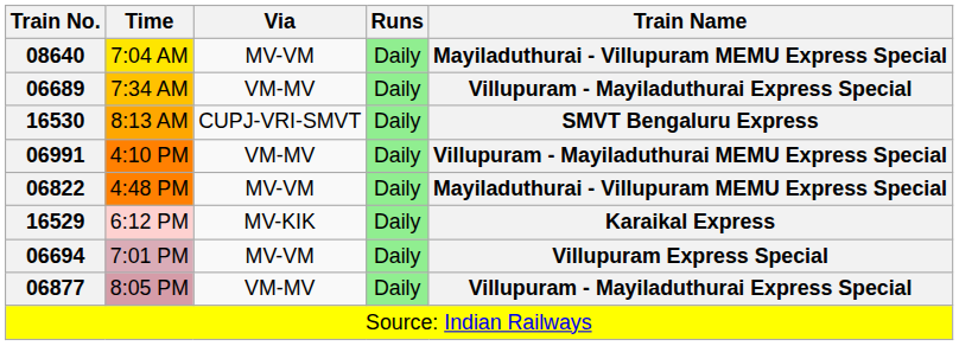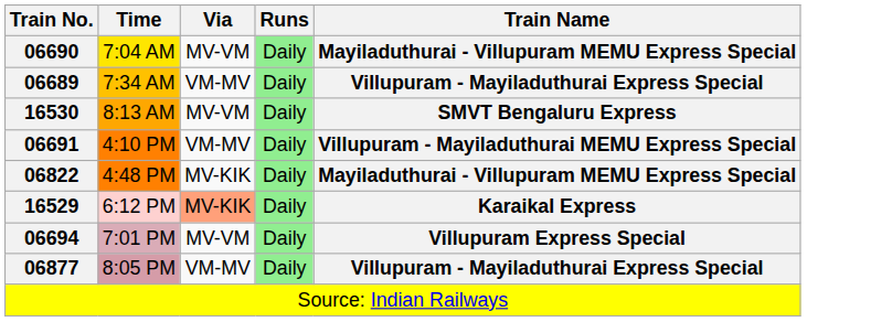7:04 AM | Train No.: 08640 -> 06690
8:13 AM | Via: CUPJ-VRI-SMVT -> MV-VM
4:10 PM | Train No.: 06991 -> 06691
4:48 PM | Via: MV-VM -> MV-KIK
6:12 PM | Via: no background -> lightsalmon background
